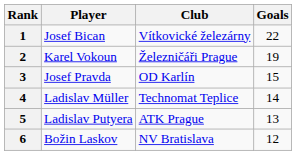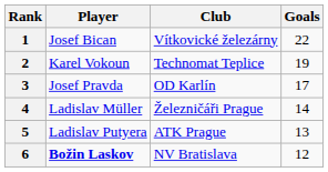2 | Club: Železničáři Prague -> Technomat Teplice
3 | Goals: 15 -> 17
4 | Club: Technomat Teplice -> Železničáři Prague
6 | Player: normal -> bold
